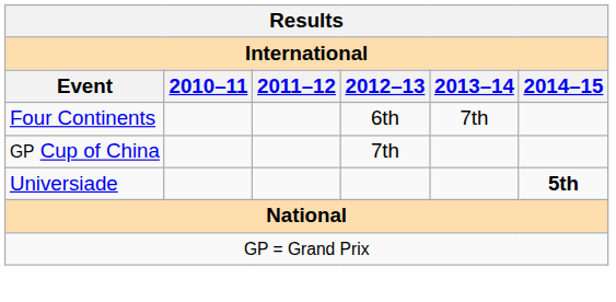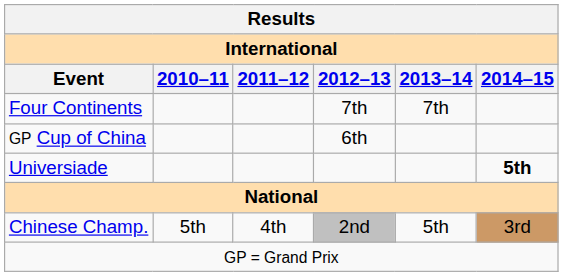Four Continents | 2012–13: 6th -> 7th
GP Cup of China | 2012–13: 7th -> 6th
+ row: Chinese Champ. | 5th | 4th | 2nd | 5th | 3rd
